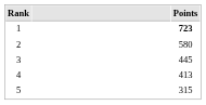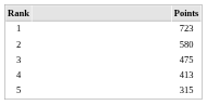1 | Points: bold -> normal
3 | Points: 445 -> 475
